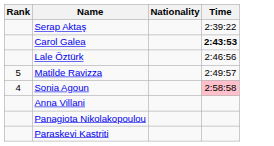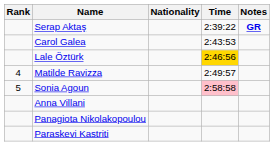+ column: Notes | GR
Carol Galea | Time: bold -> normal
Lale Öztürk | Time: no background -> gold background
Matilde Ravizza | Rank: 5 -> 4
Sonia Agoun | Rank: 4 -> 5
